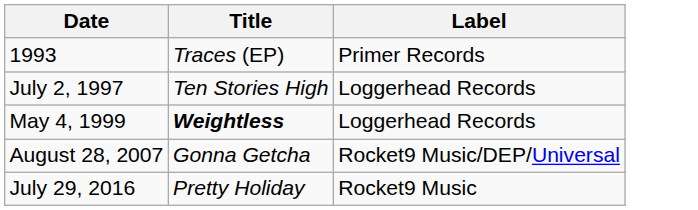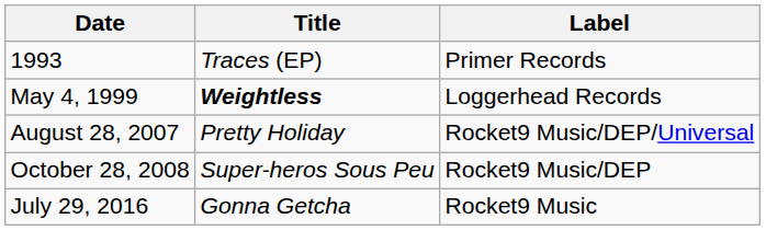- row: July 2, 1997 | Ten Stories High | Loggerhead Records
August 28, 2007 | Title: Gonna Getcha -> Pretty Holiday
+ row: October 28, 2008 | Super-heros Sous Peu | Rocket9 Music/DEP
July 29, 2016 | Title: Pretty Holiday -> Gonna Getcha
